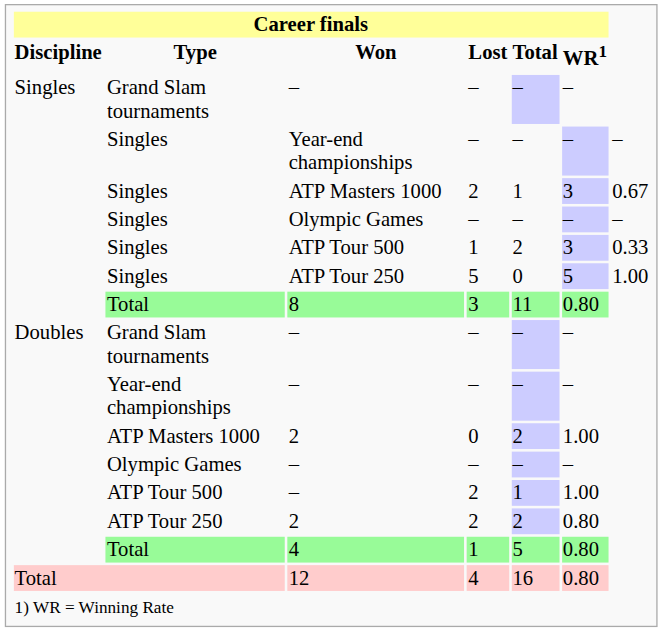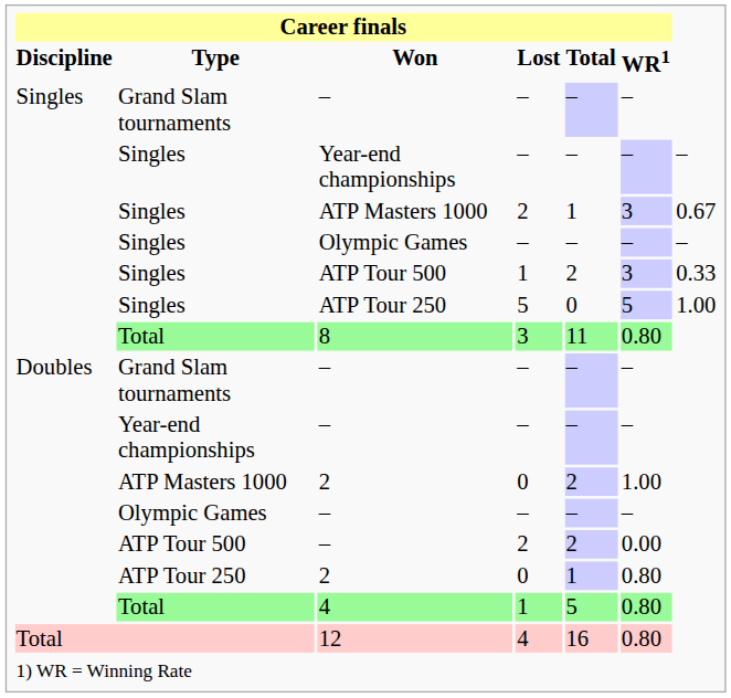ATP Tour 500 / – | Career finals / Total: 1 -> 2
ATP Tour 500 / – | Career finals / WR1: 1.00 -> 0.00
ATP Tour 250 / 2 | Career finals / Lost: 2 -> 0
ATP Tour 250 / 2 | Career finals / Total: 2 -> 1
